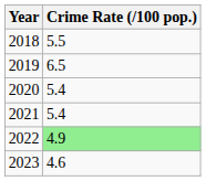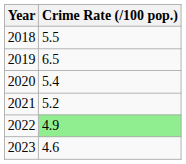2021 | Crime Rate (/100 pop.): 5.4 -> 5.2
